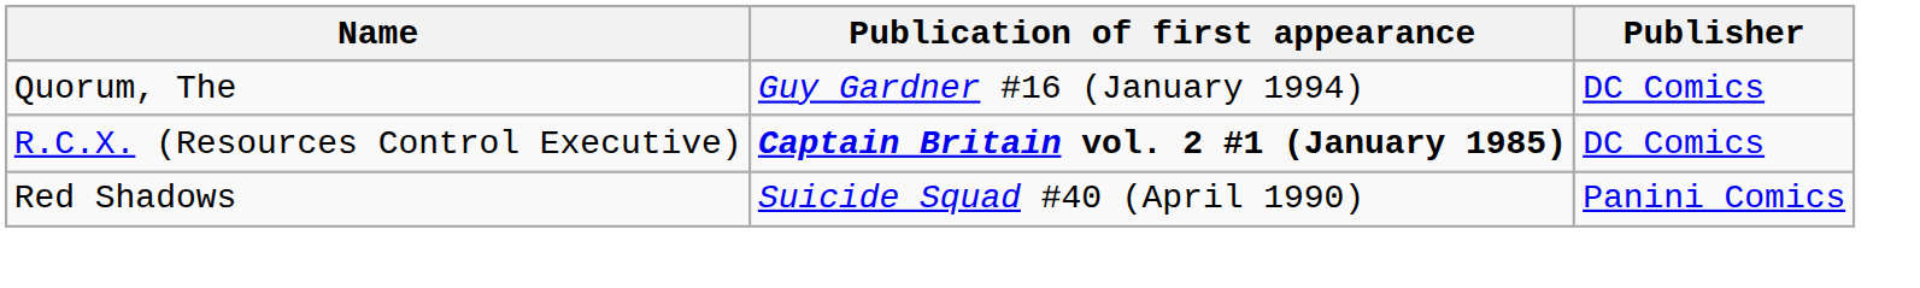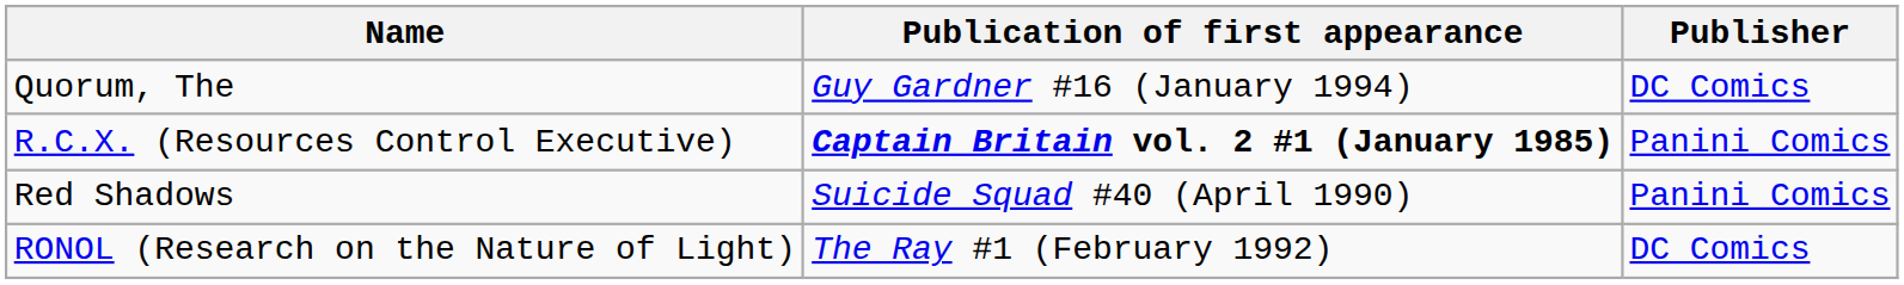R.C.X. (Resources Control Executive) | Publisher: DC Comics -> Panini Comics
+ row: RONOL (Research on the Nature of Light) | The Ray #1 (February 1992) | DC Comics
